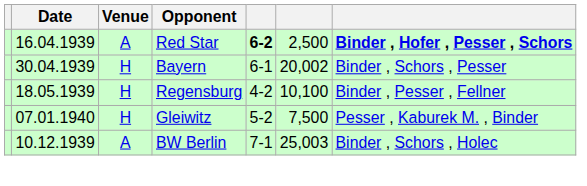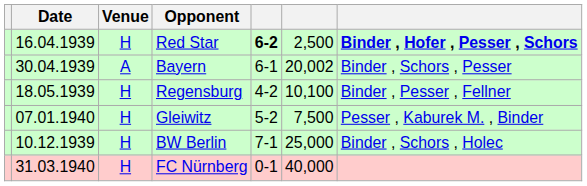Red Star | Venue: A -> H
Bayern | Venue: H -> A
BW Berlin | Venue: A -> H
BW Berlin | column 6: 25,003 -> 25,000
+ row: 31.03.1940 | H | FC Nürnberg | 0-1 | 40,000
